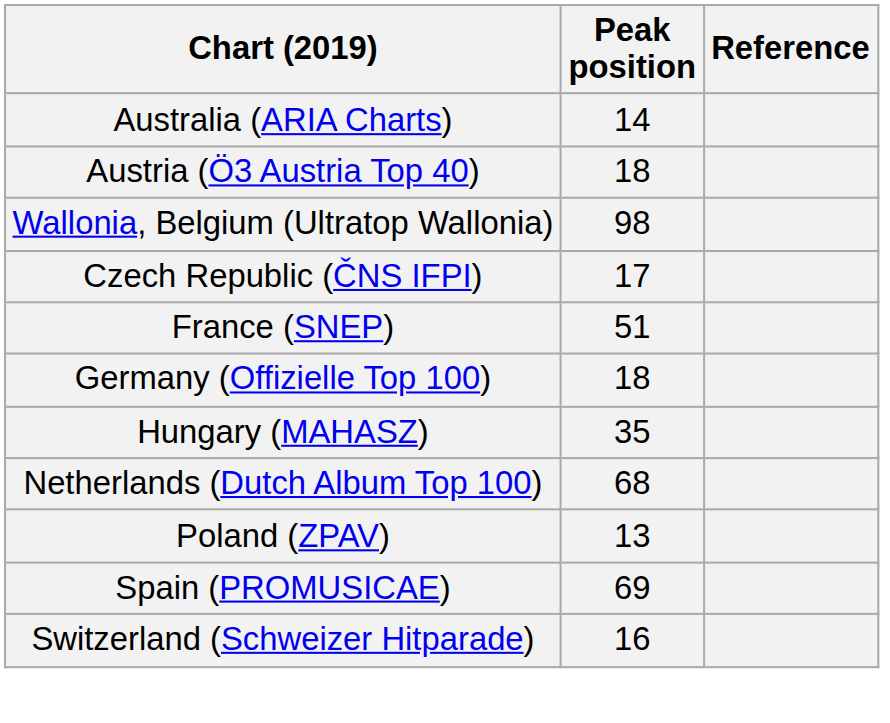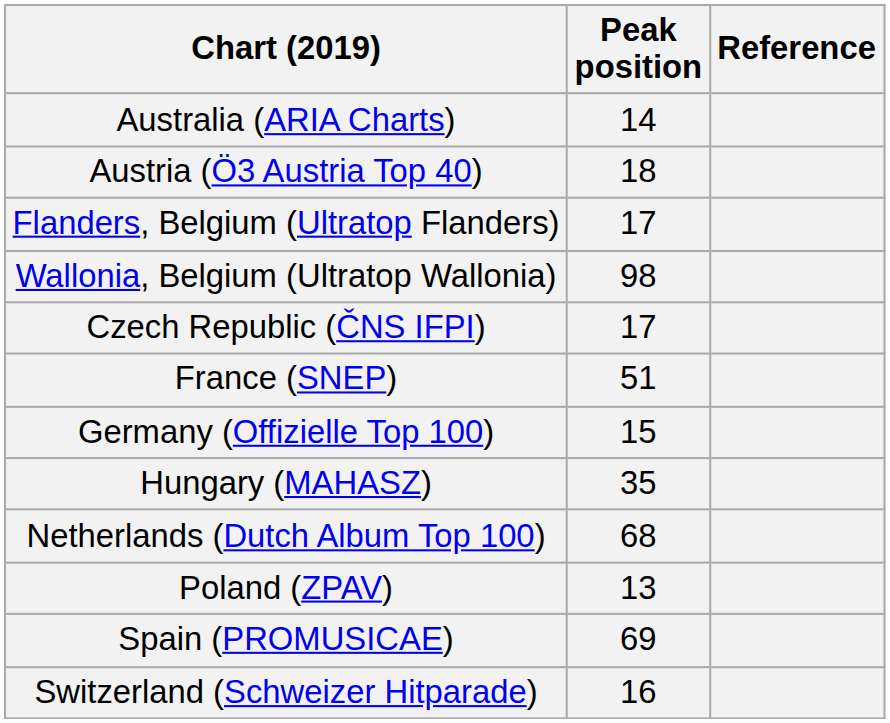+ row: Flanders, Belgium (Ultratop Flanders) | 17
Germany (Offizielle Top 100) | Peak position: 18 -> 15
